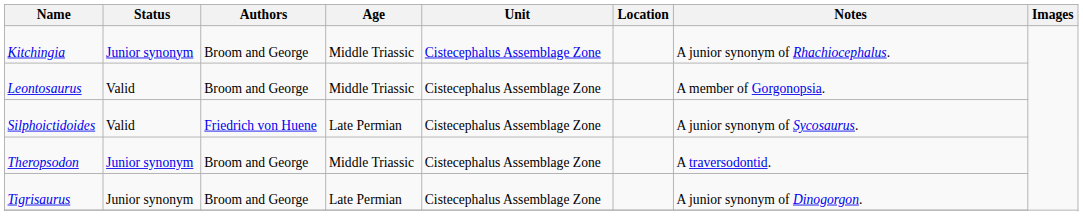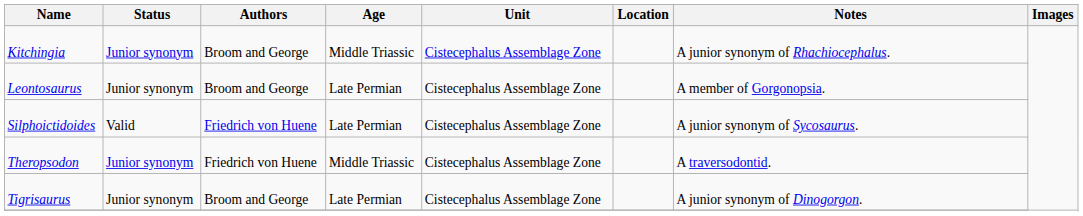Leontosaurus | Status: Valid -> Junior synonym
Leontosaurus | Age: Middle Triassic -> Late Permian
Theropsodon | Authors: Broom and George -> Friedrich von Huene
